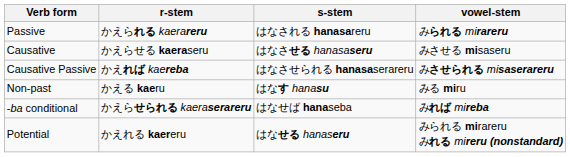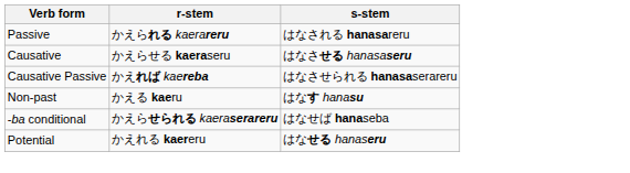- column: vowel-stem | みられる mirareru | みさせる misaseru | みさせられる misaserareru | みる miru | みれば mireba | みられる mirareru みれる mireru (nonstandard)
